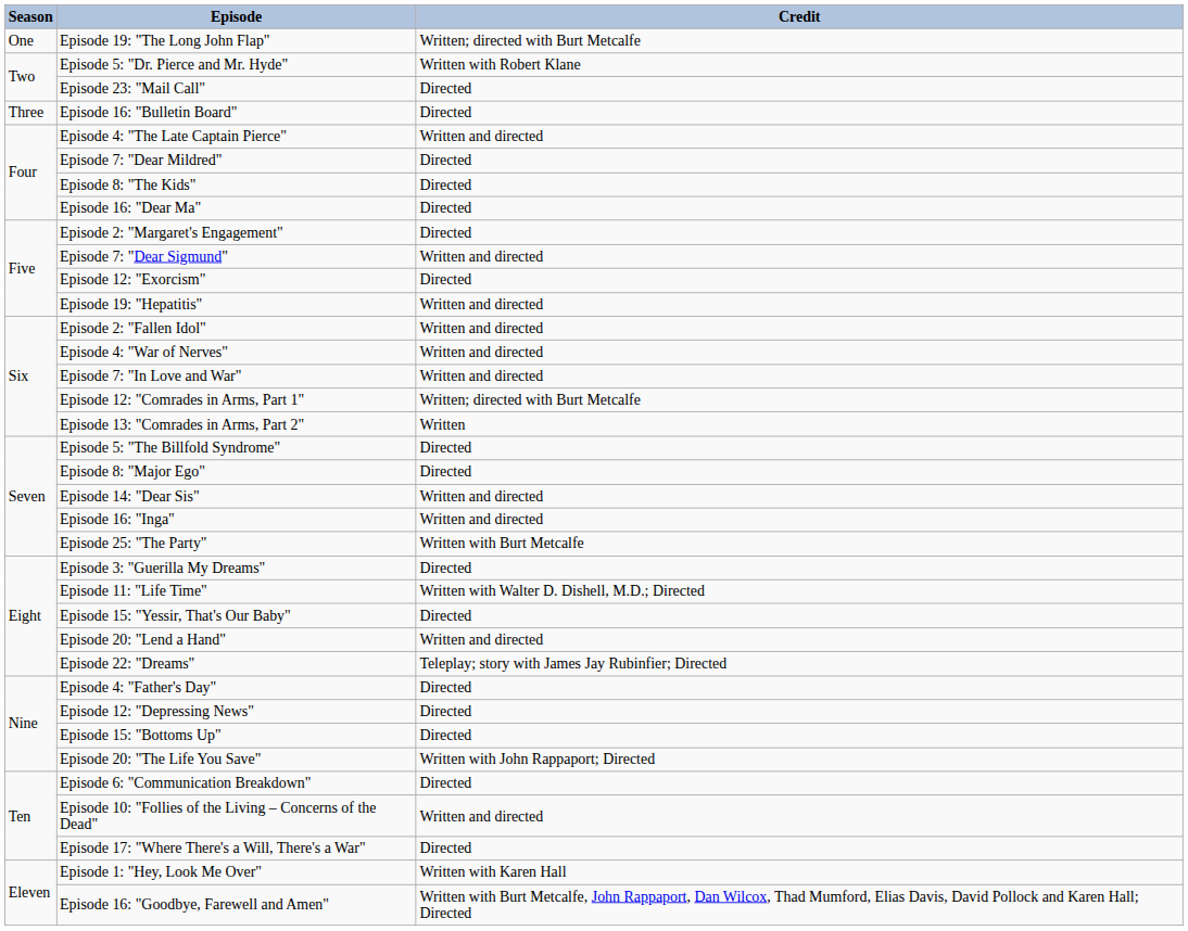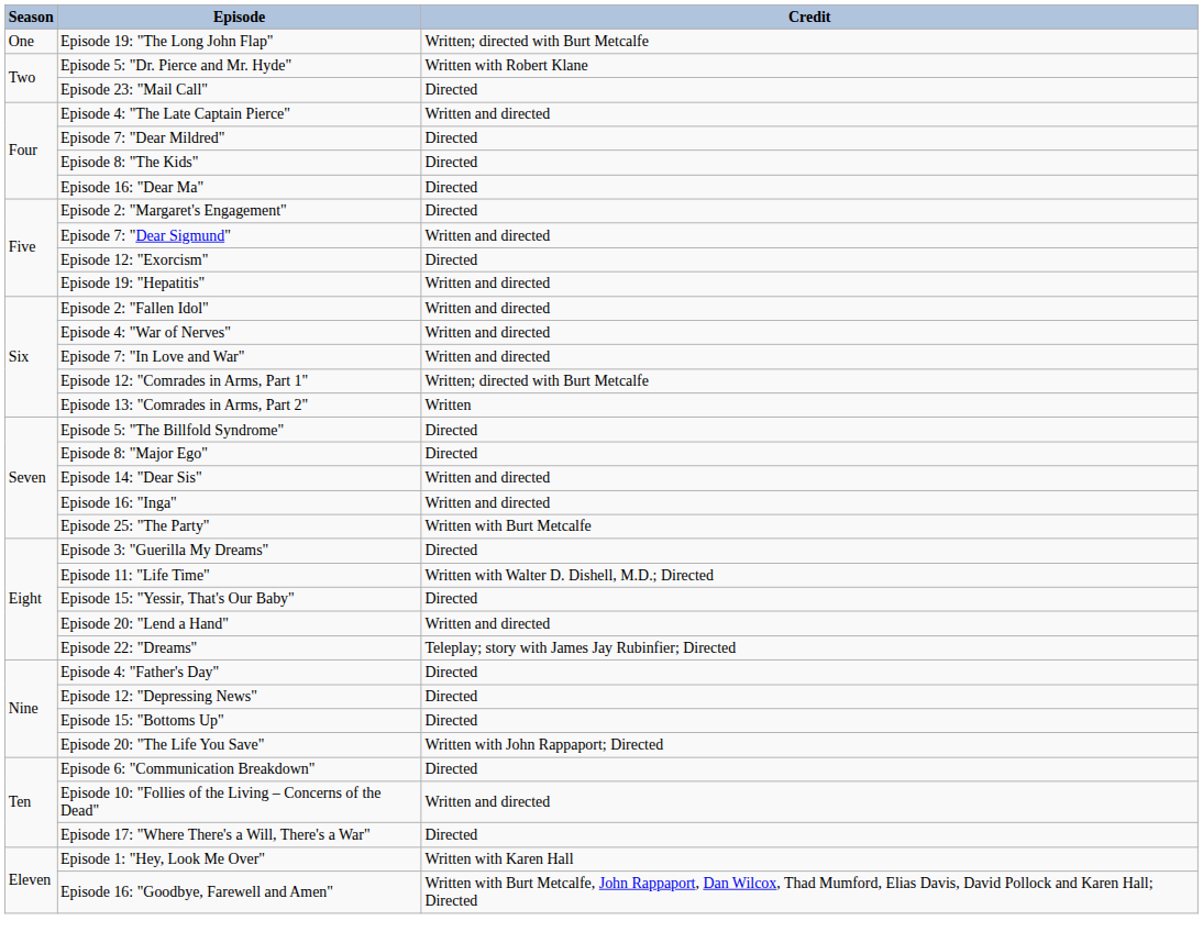- row: Three | Episode 16: "Bulletin Board" | Directed
